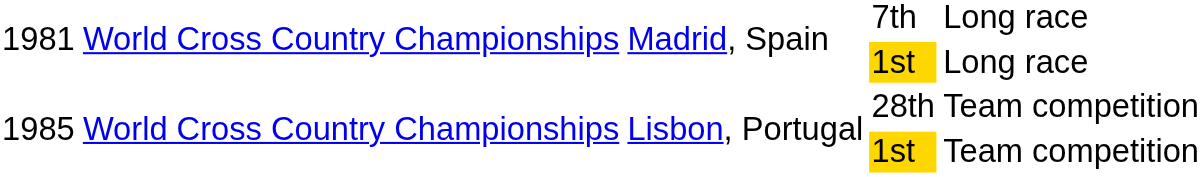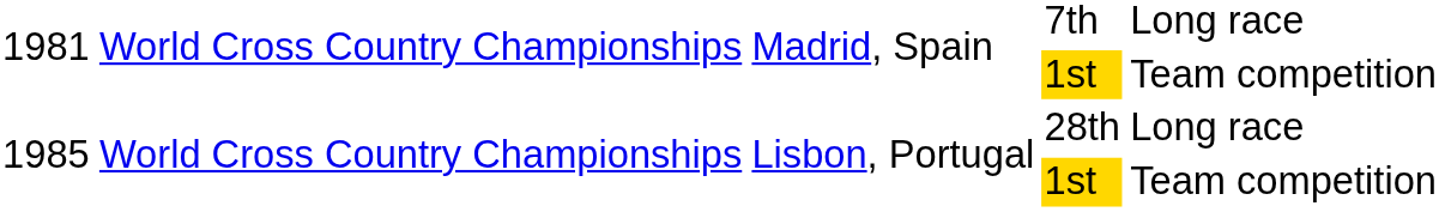1981 / 1st | column 5: Long race -> Team competition
1985 / 28th | column 5: Team competition -> Long race
